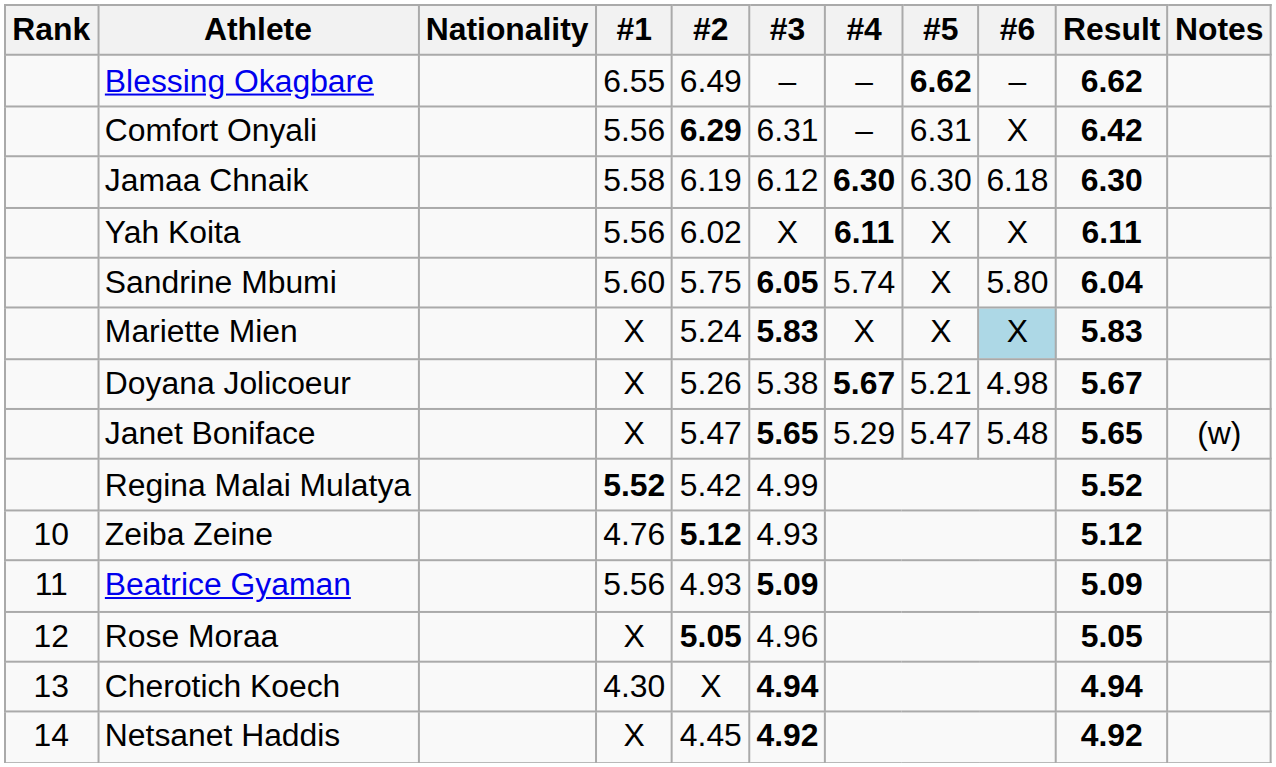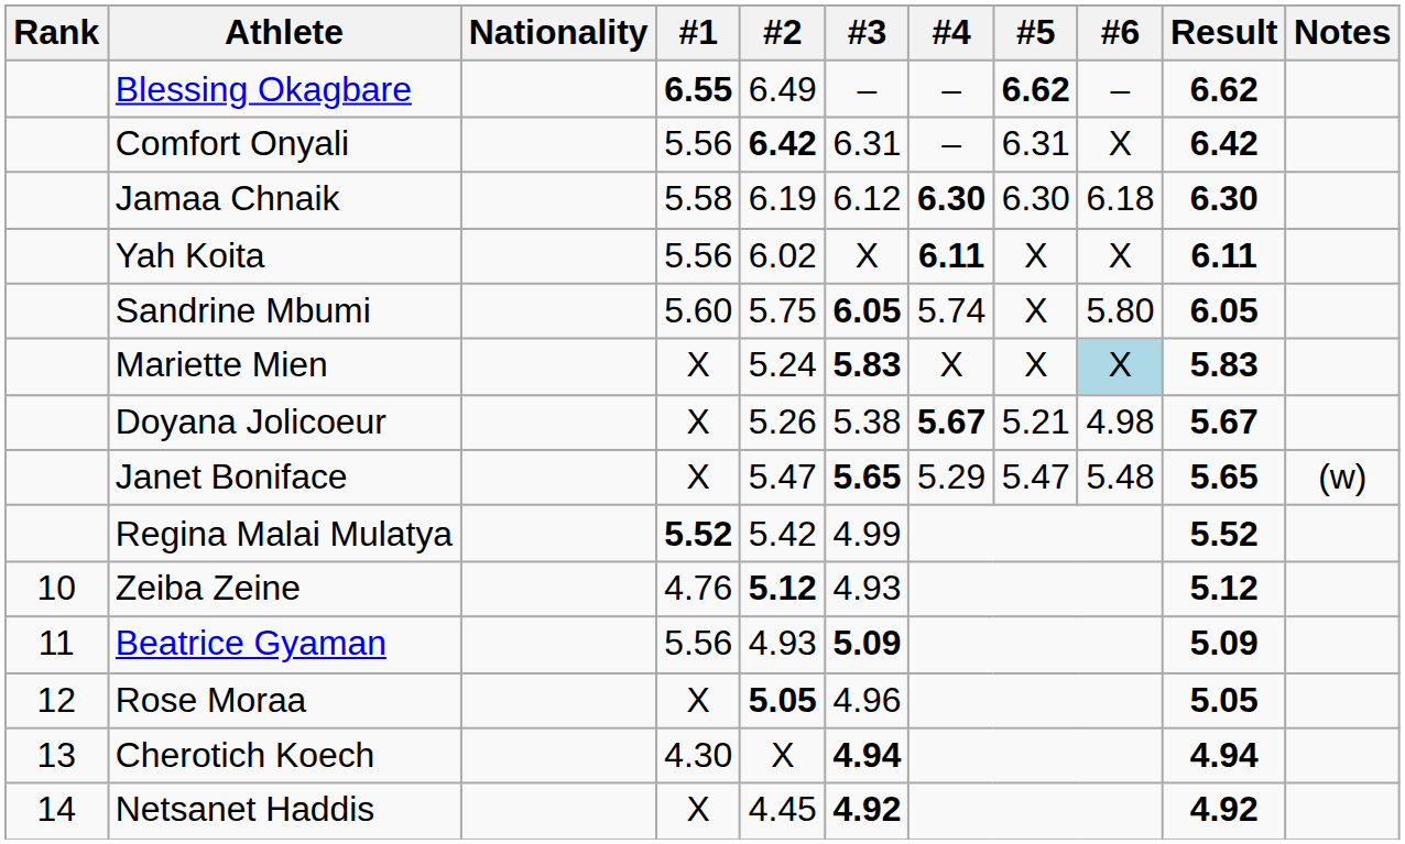Blessing Okagbare | #1: normal -> bold
Comfort Onyali | #2: 6.29 -> 6.42
Sandrine Mbumi | Result: 6.04 -> 6.05
